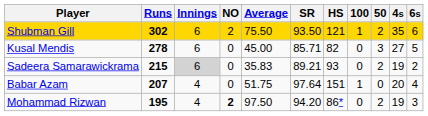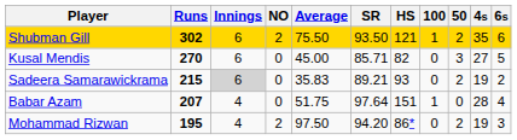Kusal Mendis | Runs: 278 -> 270
Babar Azam | 4s: 20 -> 28
Mohammad Rizwan | NO: bold -> normal
